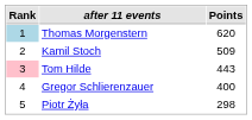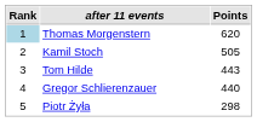Kamil Stoch | Points: 509 -> 505
Tom Hilde | Rank: pink background -> no background
Gregor Schlierenzauer | Points: 400 -> 440
